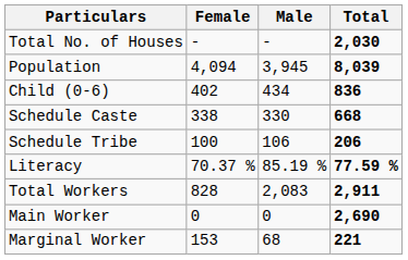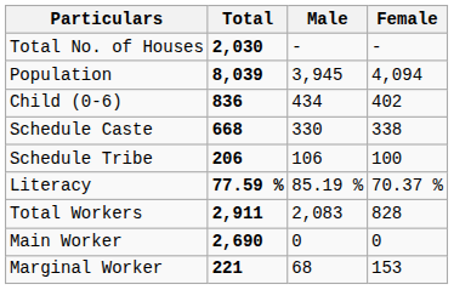columns swapped: Total <-> Female
